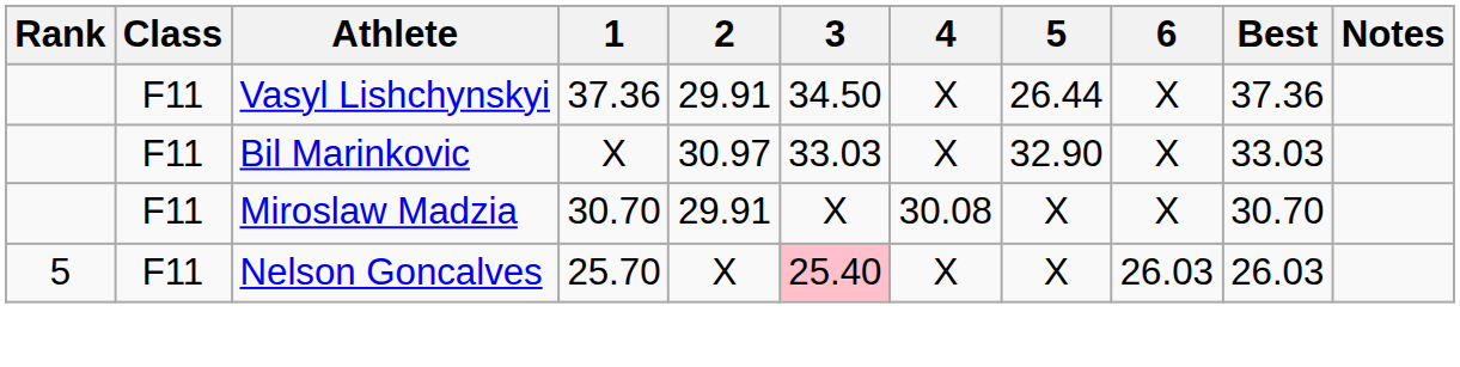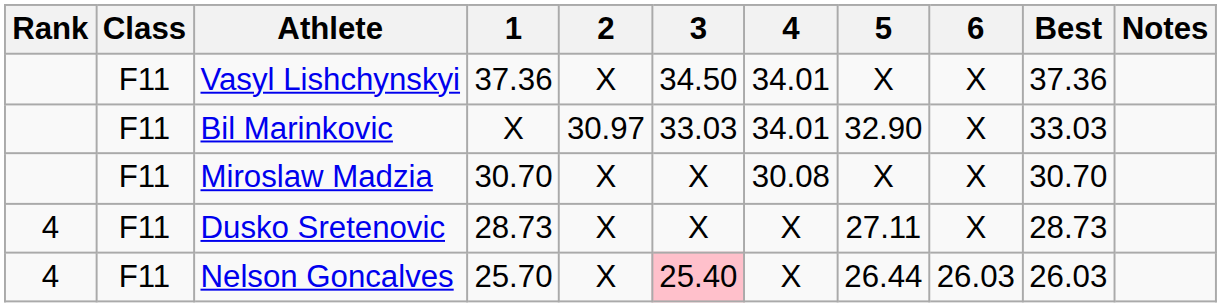Vasyl Lishchynskyi | 2: 29.91 -> X
Vasyl Lishchynskyi | 4: X -> 34.01
Vasyl Lishchynskyi | 5: 26.44 -> X
Bil Marinkovic | 4: X -> 34.01
Miroslaw Madzia | 2: 29.91 -> X
+ row: 4 | F11 | Dusko Sretenovic | 28.73 | X | X | X | 27.11 | X | 28.73
Nelson Goncalves | Rank: 5 -> 4
Nelson Goncalves | 5: X -> 26.44
